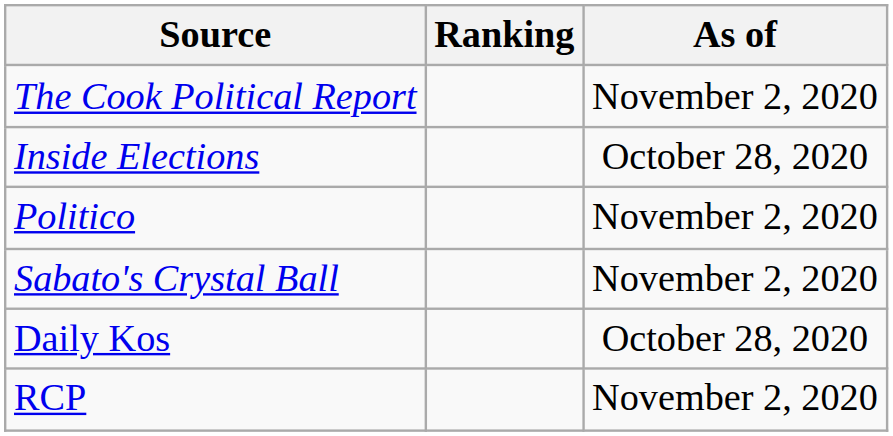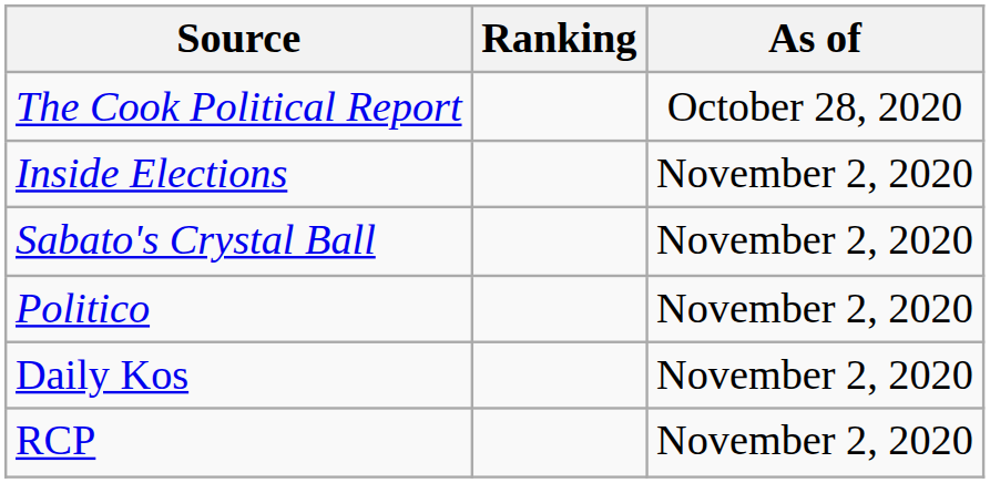The Cook Political Report | As of: November 2, 2020 -> October 28, 2020
Inside Elections | As of: October 28, 2020 -> November 2, 2020
rows swapped: Sabato's Crystal Ball <-> Politico
Daily Kos | As of: October 28, 2020 -> November 2, 2020
